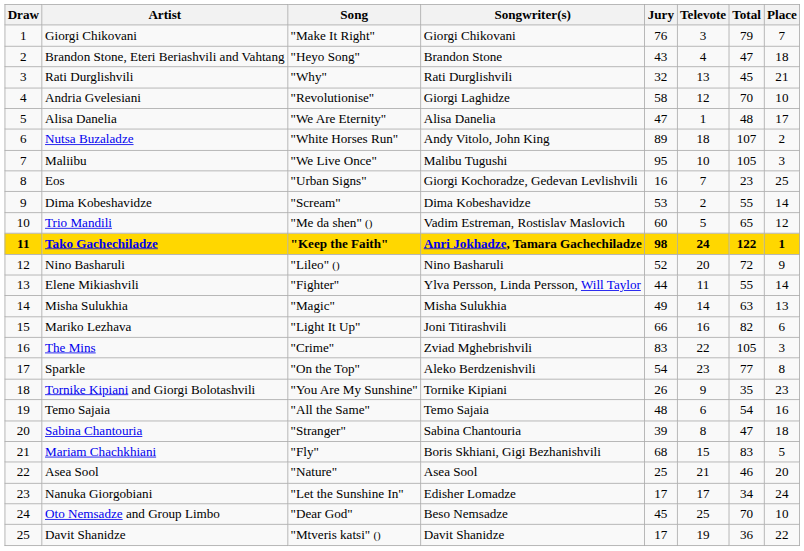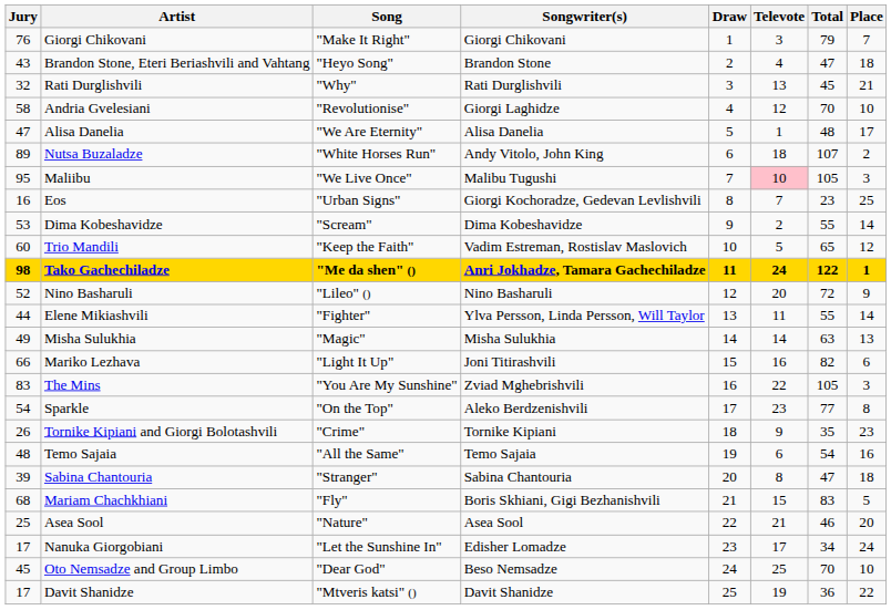columns swapped: Draw <-> Jury
Maliibu | Televote: no background -> pink background
Trio Mandili | Song: "Me da shen" () -> "Keep the Faith"
Tako Gachechiladze | Song: "Keep the Faith" -> "Me da shen" ()
The Mins | Song: "Crime" -> "You Are My Sunshine"
Tornike Kipiani and Giorgi Bolotashvili | Song: "You Are My Sunshine" -> "Crime"
